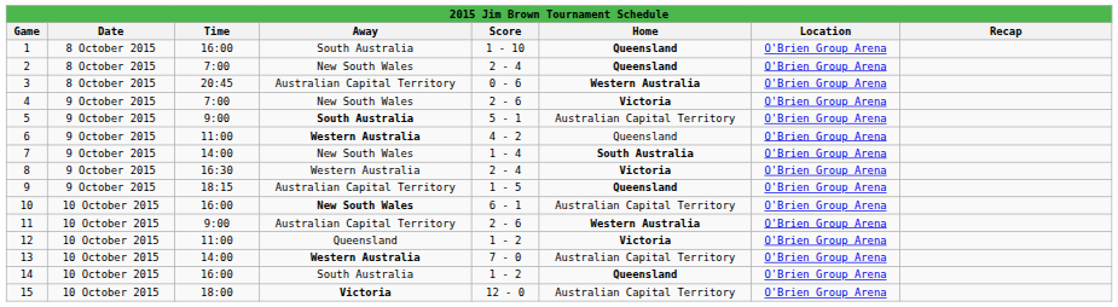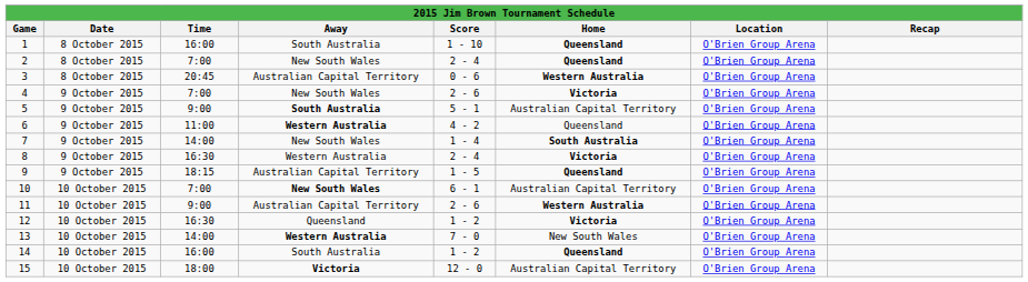10 | Time: 16:00 -> 7:00
12 | Time: 11:00 -> 16:30
13 | Home: Australian Capital Territory -> New South Wales
